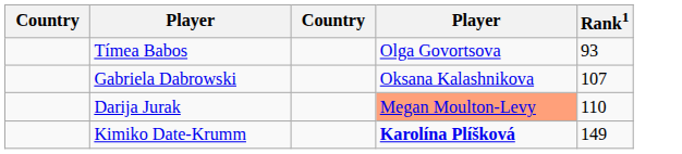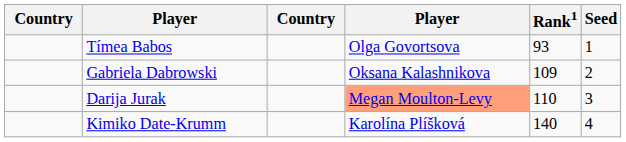+ column: Seed | 1 | 2 | 3 | 4
Gabriela Dabrowski | Rank1: 107 -> 109
Kimiko Date-Krumm | column 4: bold -> normal
Kimiko Date-Krumm | Rank1: 149 -> 140
